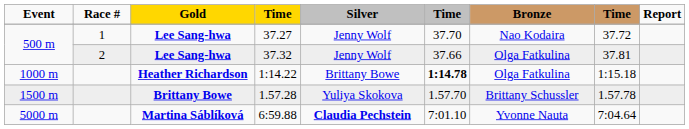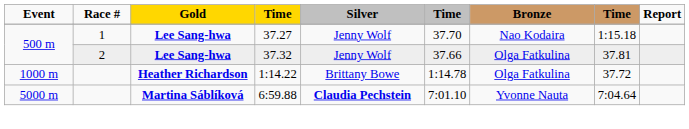37.27 | column 8: 37.72 -> 1:15.18
1:14.22 | column 6: bold -> normal
1:14.22 | column 8: 1:15.18 -> 37.72
- row: 1500 m | Brittany Bowe | 1.57.28 | Yuliya Skokova | 1.57.70 | Brittany Schussler | 1.57.78
